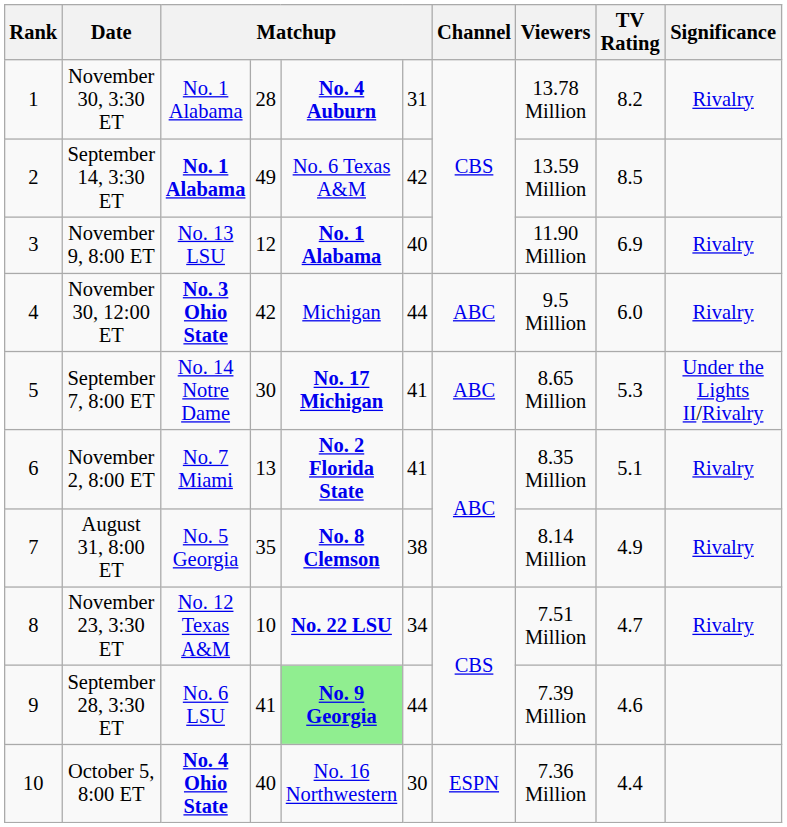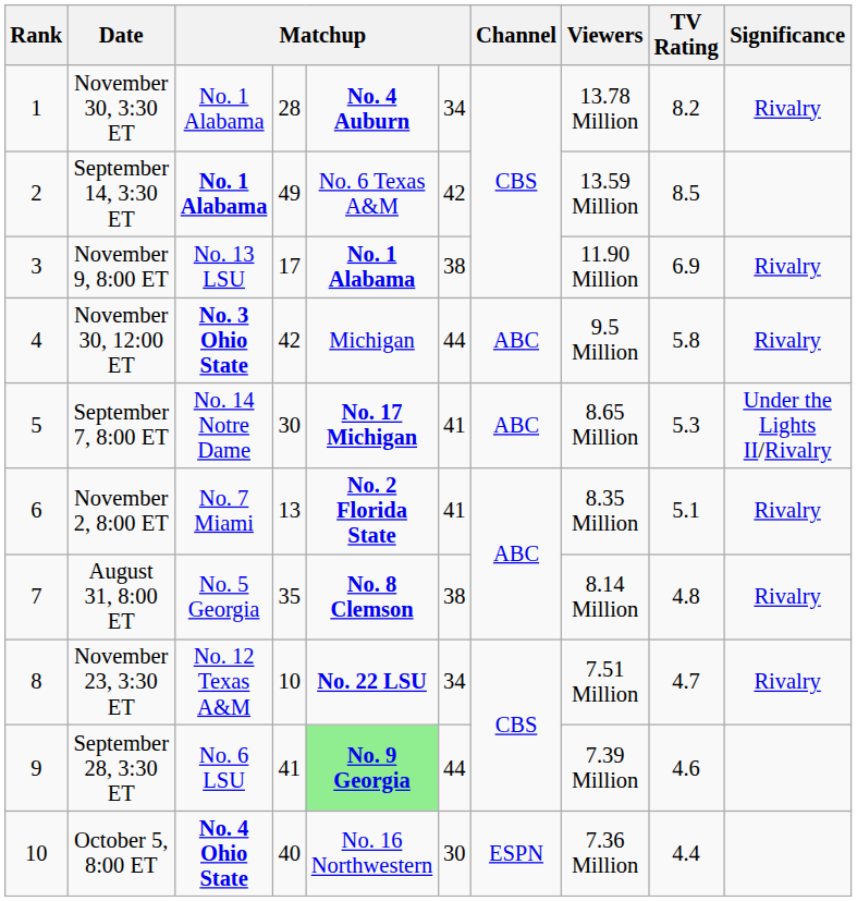November 30, 3:30 ET | column 6: 31 -> 34
November 9, 8:00 ET | column 4: 12 -> 17
November 9, 8:00 ET | column 6: 40 -> 38
November 30, 12:00 ET | TV Rating: 6.0 -> 5.8
August 31, 8:00 ET | TV Rating: 4.9 -> 4.8
